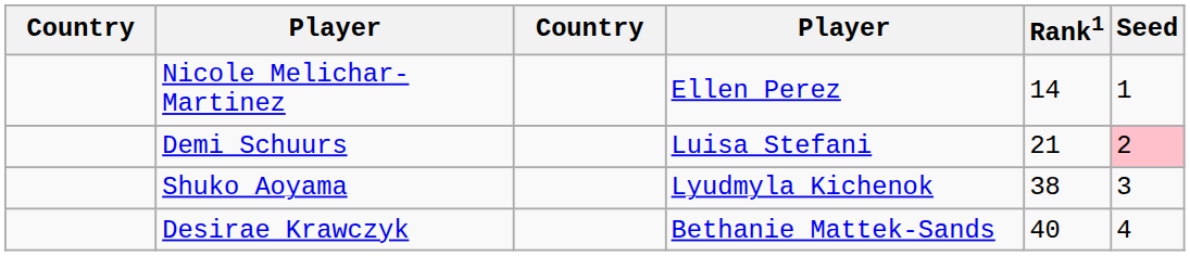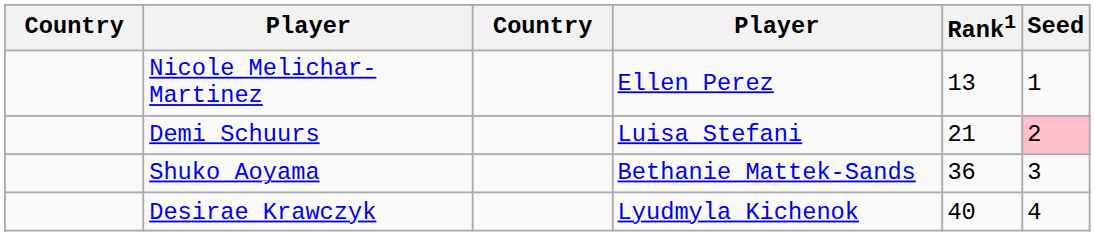Nicole Melichar-Martinez | Rank1: 14 -> 13
Shuko Aoyama | column 4: Lyudmyla Kichenok -> Bethanie Mattek-Sands
Shuko Aoyama | Rank1: 38 -> 36
Desirae Krawczyk | column 4: Bethanie Mattek-Sands -> Lyudmyla Kichenok
